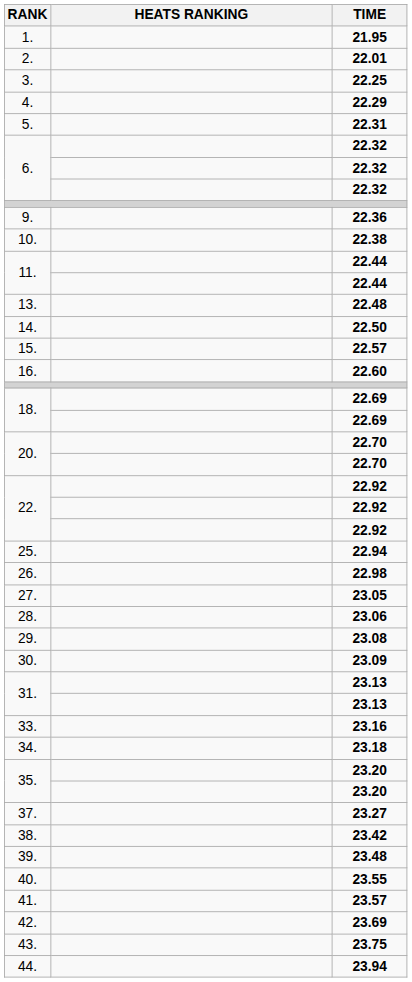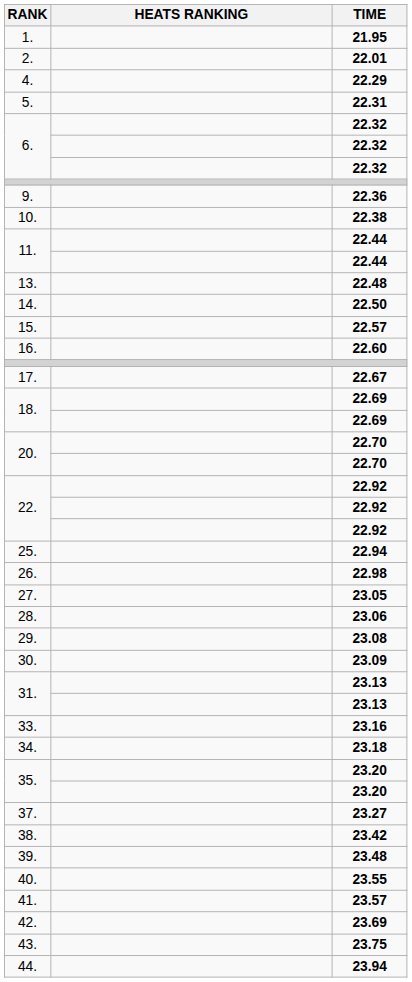- row: 3. | 22.25
+ row: 17. | 22.67
